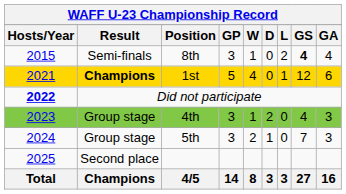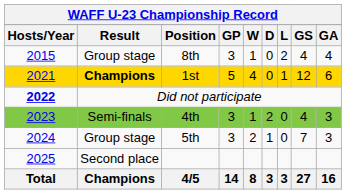8th | Result: Semi-finals -> Group stage
8th | GS: bold -> normal
4th | Result: Group stage -> Semi-finals
